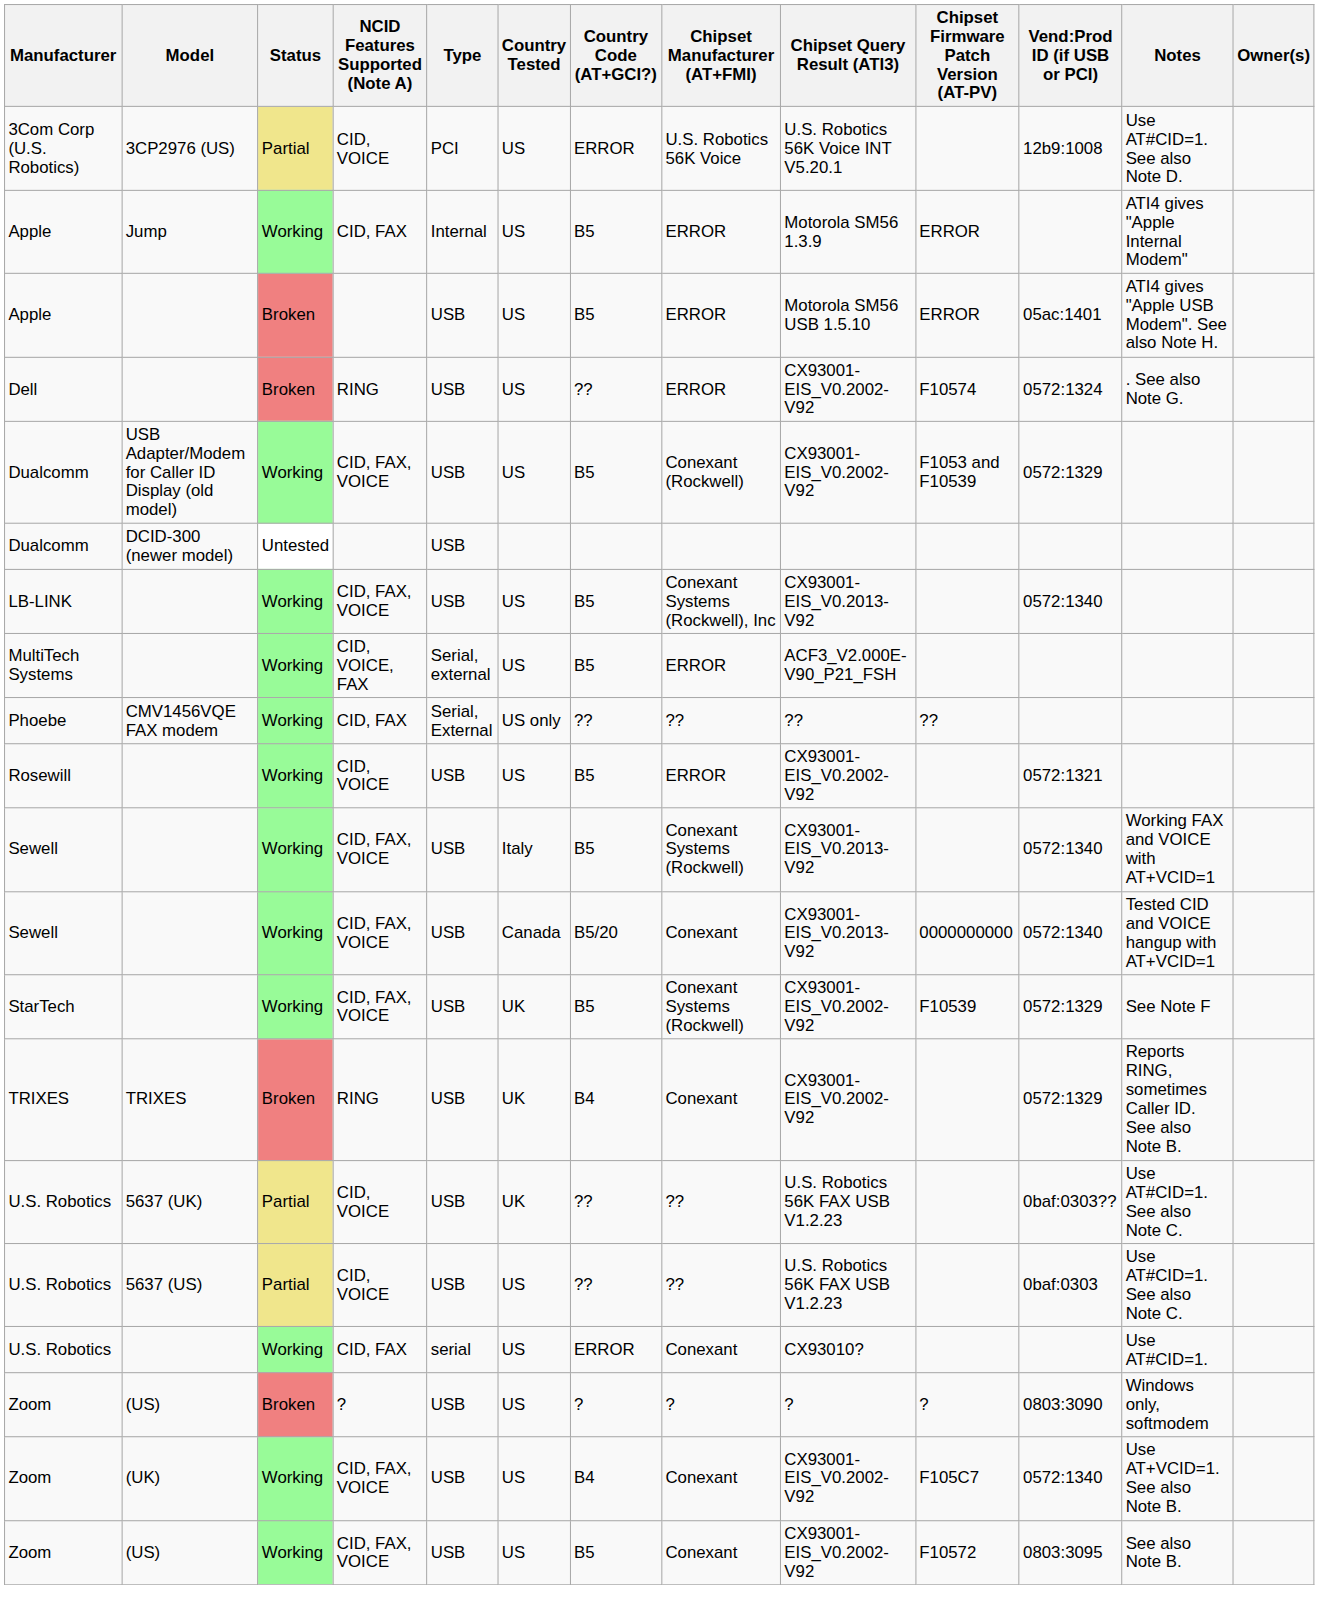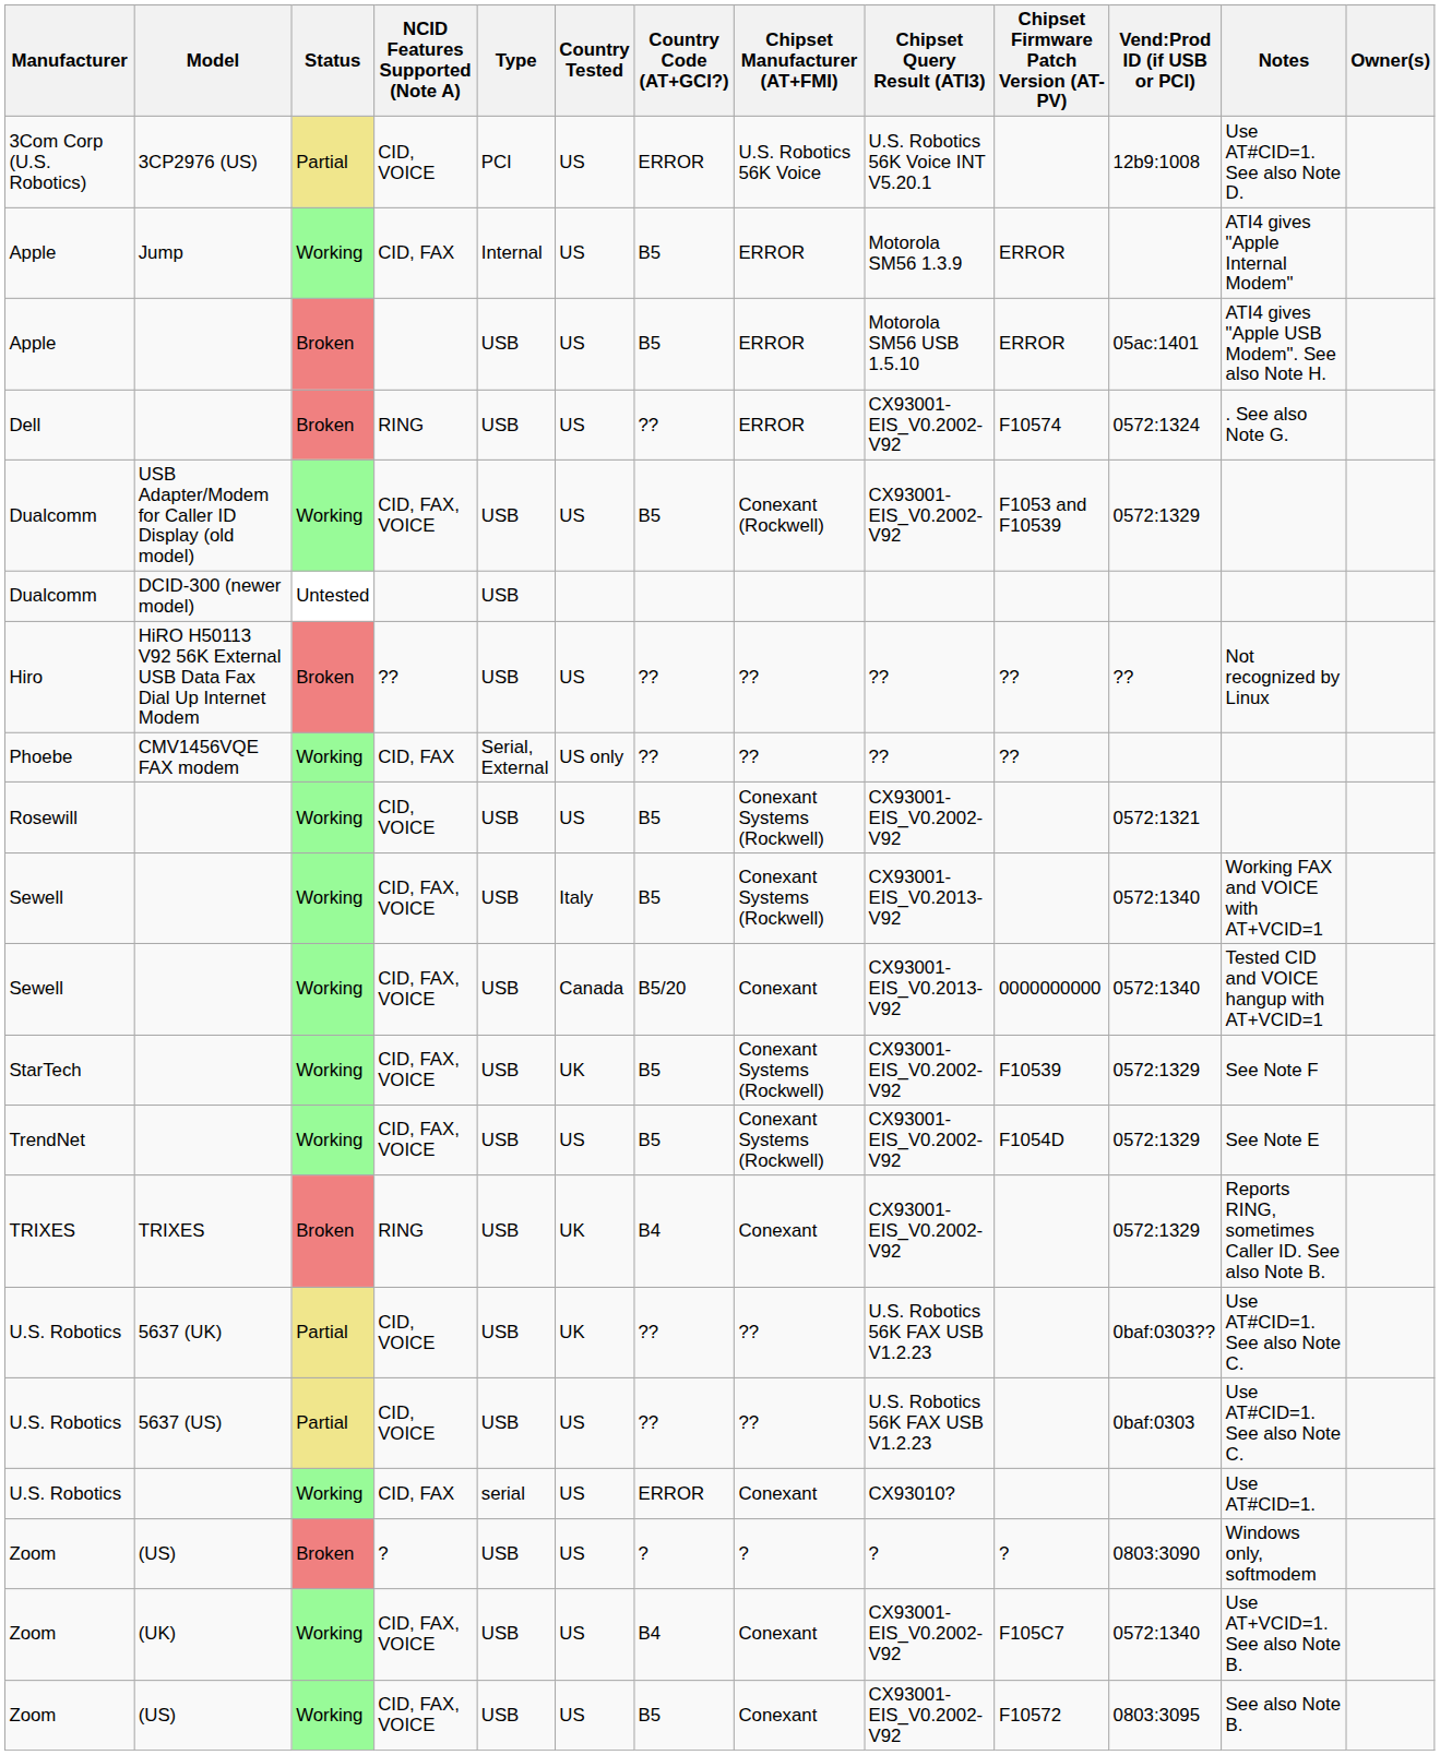+ row: Hiro | HiRO H50113 V92 56K External USB Data Fax Dial Up Internet Modem | Broken | ?? | USB | US | ?? | ?? | ?? | ?? | ?? | Not recognized by Linux
- row: LB-LINK | Working | CID, FAX, VOICE | USB | US | B5 | Conexant Systems (Rockwell), Inc | CX93001-EIS_V0.2013-V92 | 0572:1340
- row: MultiTech Systems | Working | CID, VOICE, FAX | Serial, external | US | B5 | ERROR | ACF3_V2.000E-V90_P21_FSH
Rosewill | Chipset Manufacturer (AT+FMI): ERROR -> Conexant Systems (Rockwell)
+ row: TrendNet | Working | CID, FAX, VOICE | USB | US | B5 | Conexant Systems (Rockwell) | CX93001-EIS_V0.2002-V92 | F1054D | 0572:1329 | See Note E
